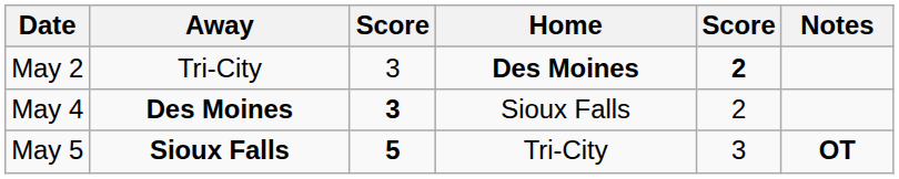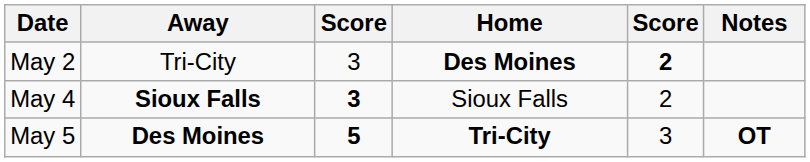May 4 | Away: Des Moines -> Sioux Falls
May 5 | Away: Sioux Falls -> Des Moines
May 5 | Home: normal -> bold
